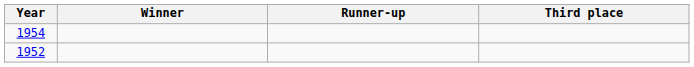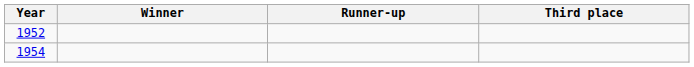rows swapped: 1952 <-> 1954
